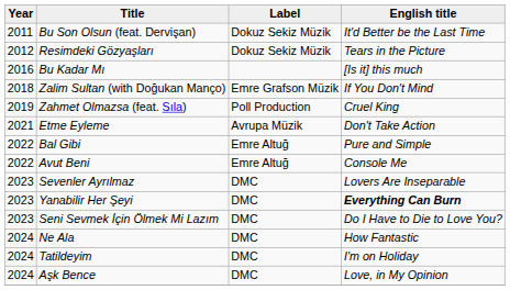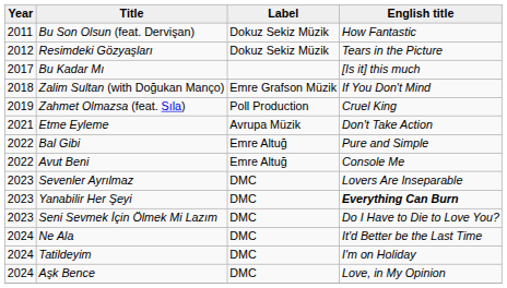Bu Son Olsun (feat. Dervişan) | English title: It'd Better be the Last Time -> How Fantastic
Bu Kadar Mı | Year: 2016 -> 2017
Ne Ala | English title: How Fantastic -> It'd Better be the Last Time
